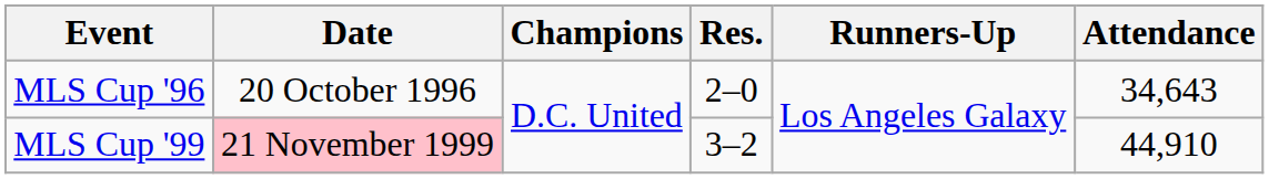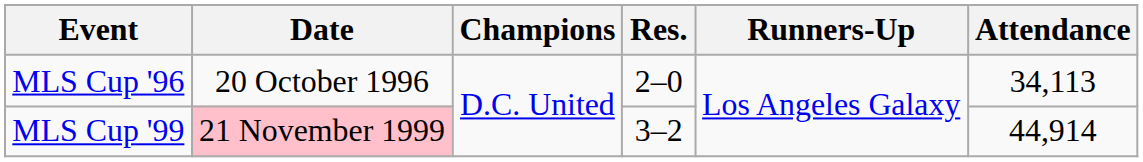MLS Cup '96 | Attendance: 34,643 -> 34,113
MLS Cup '99 | Attendance: 44,910 -> 44,914
